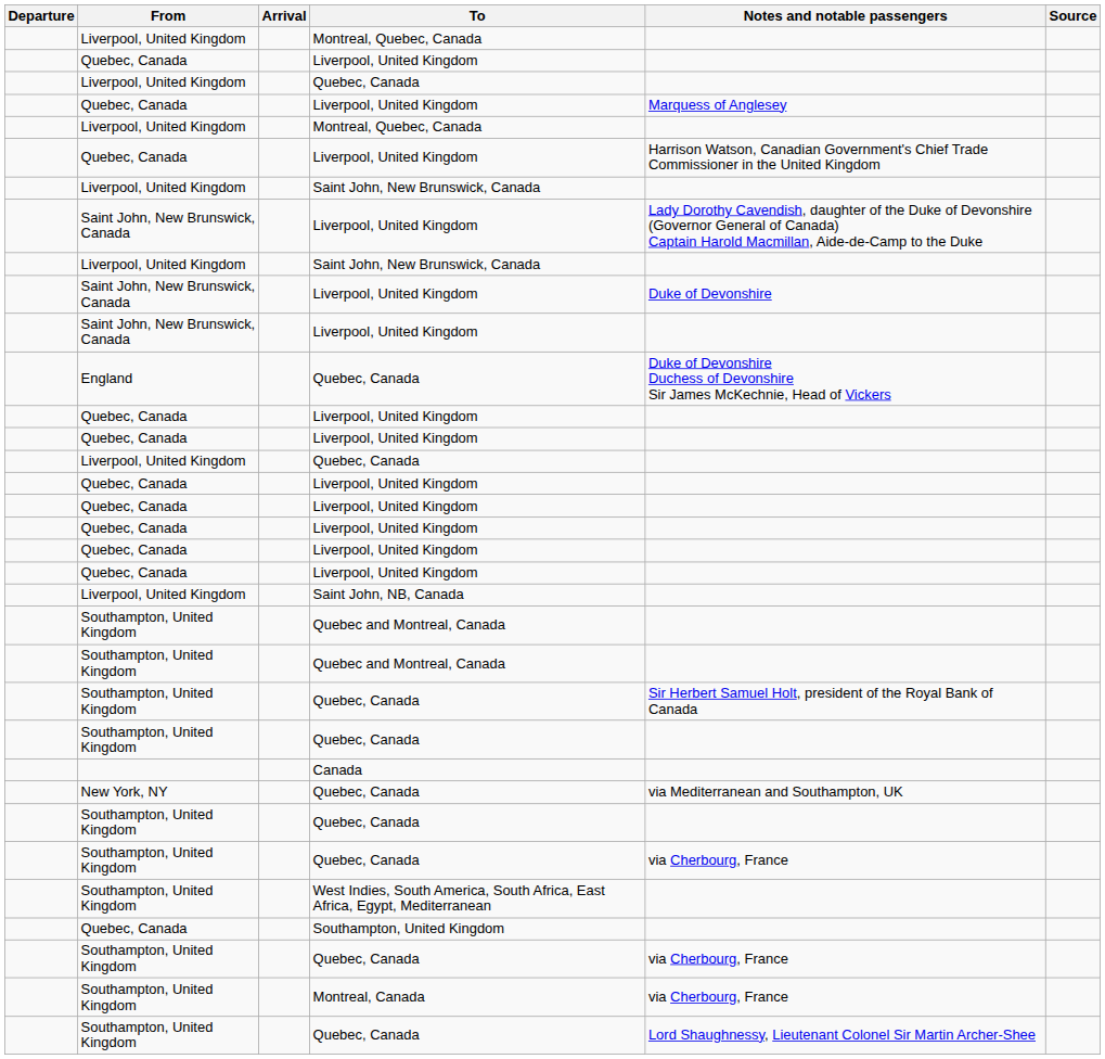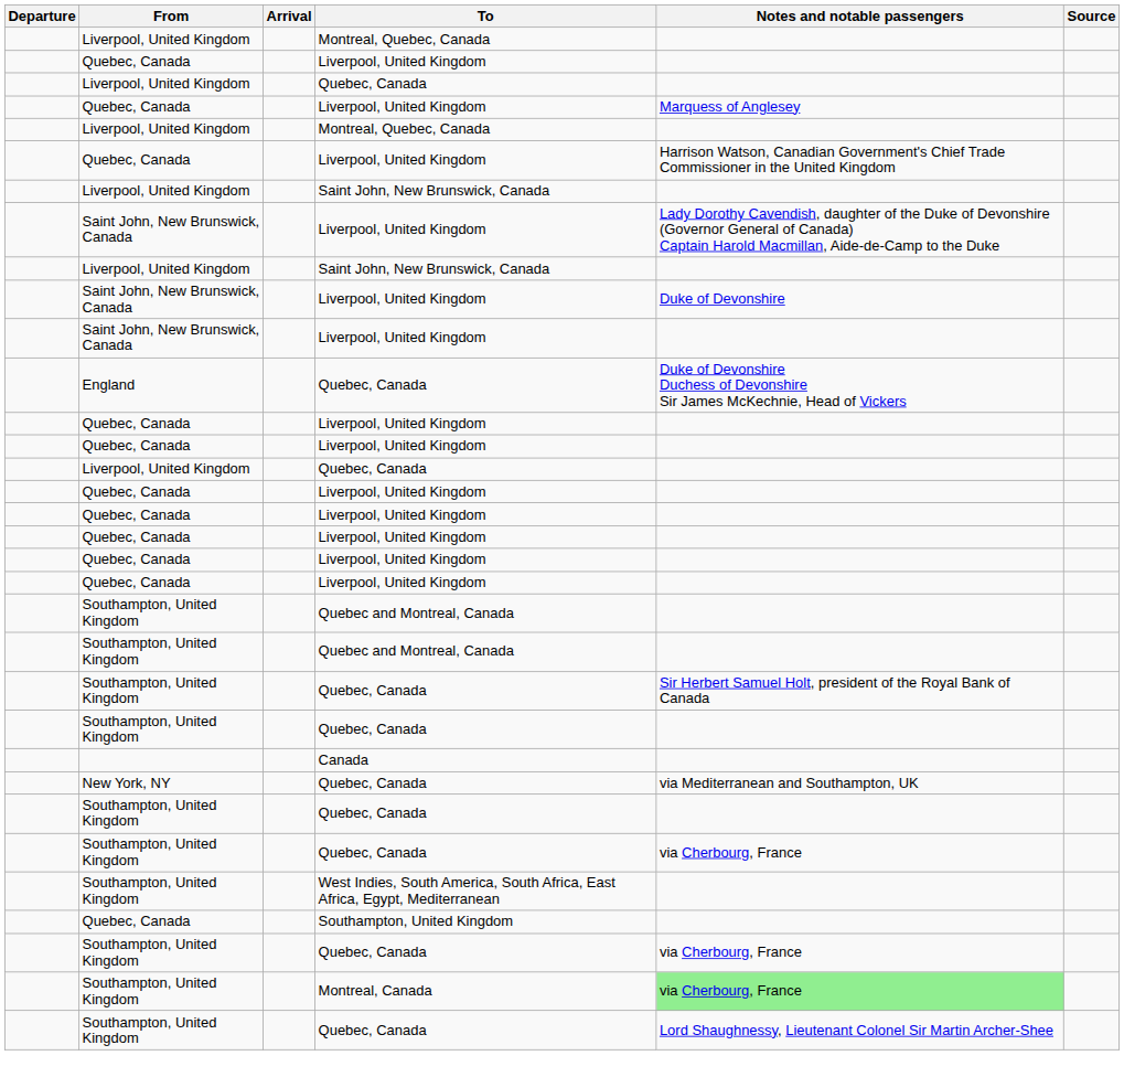- row: Liverpool, United Kingdom | Saint John, NB, Canada
Montreal, Canada | Notes and notable passengers: no background -> lightgreen background
